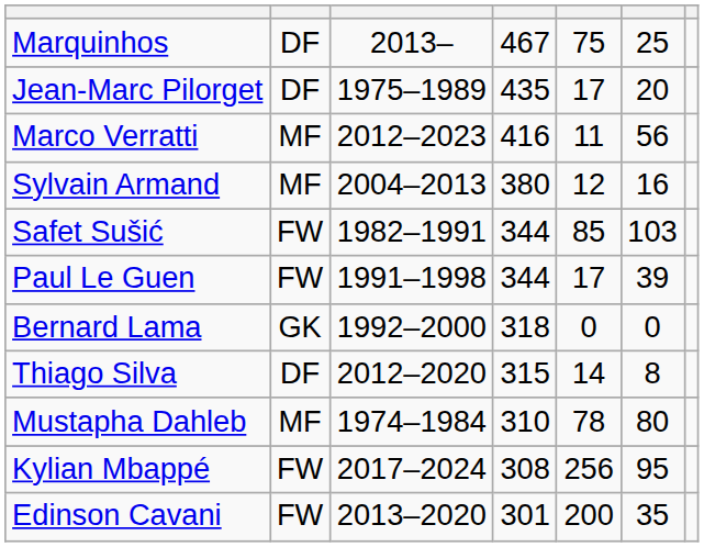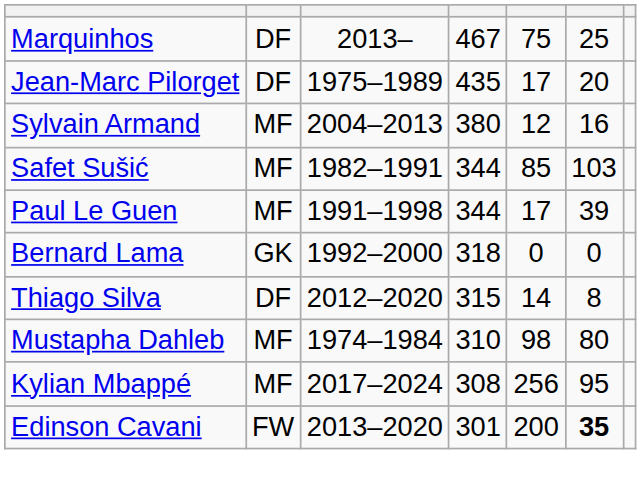- row: Marco Verratti | MF | 2012–2023 | 416 | 11 | 56
Safet Sušić | column 2: FW -> MF
Paul Le Guen | column 2: FW -> MF
Mustapha Dahleb | column 5: 78 -> 98
Kylian Mbappé | column 2: FW -> MF
Edinson Cavani | column 6: normal -> bold
